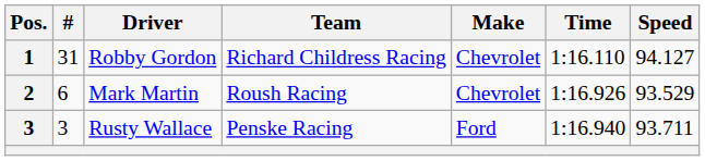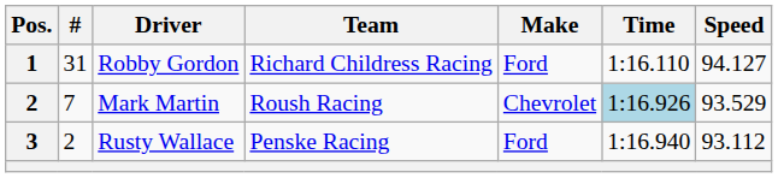Robby Gordon | Make: Chevrolet -> Ford
Mark Martin | #: 6 -> 7
Mark Martin | Time: no background -> lightblue background
Rusty Wallace | #: 3 -> 2
Rusty Wallace | Speed: 93.711 -> 93.112
